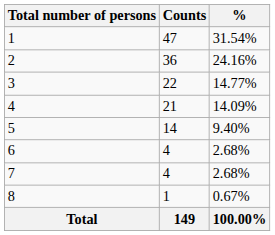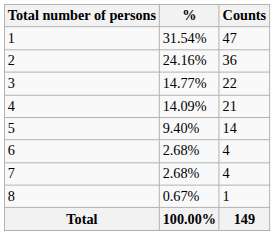columns swapped: Counts <-> %
